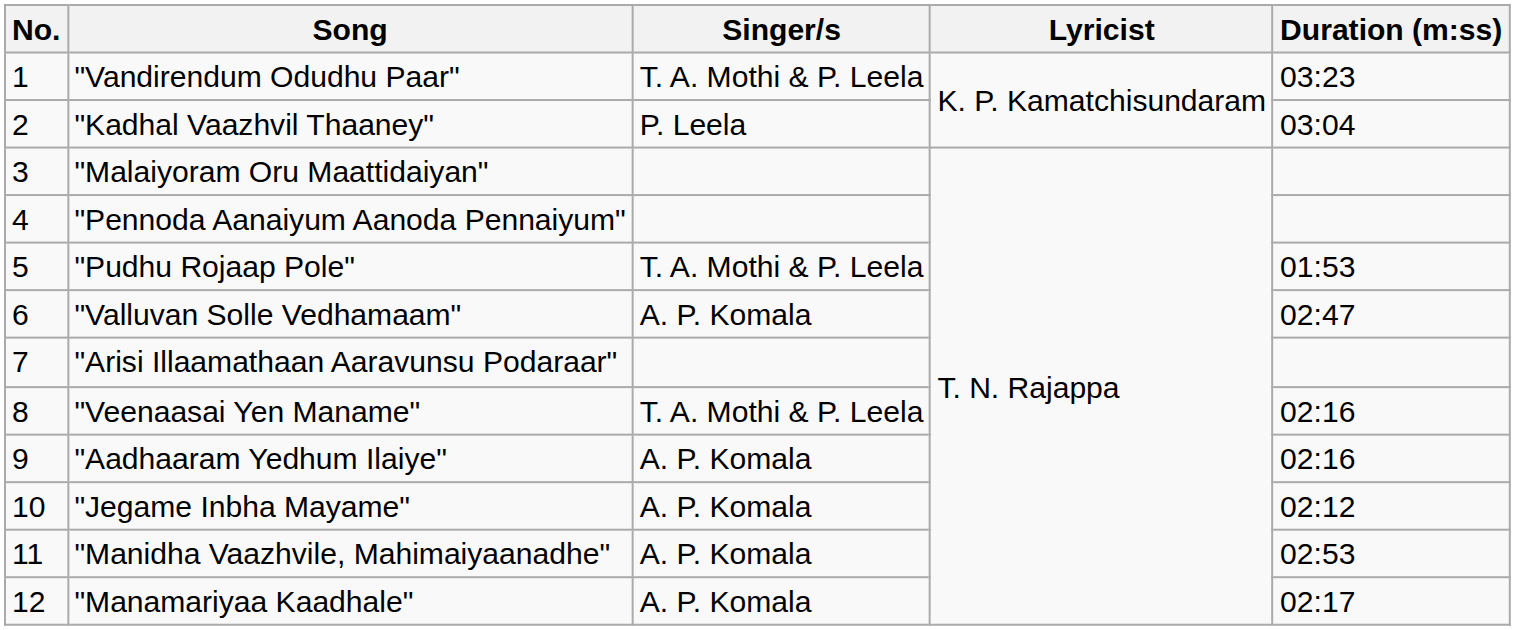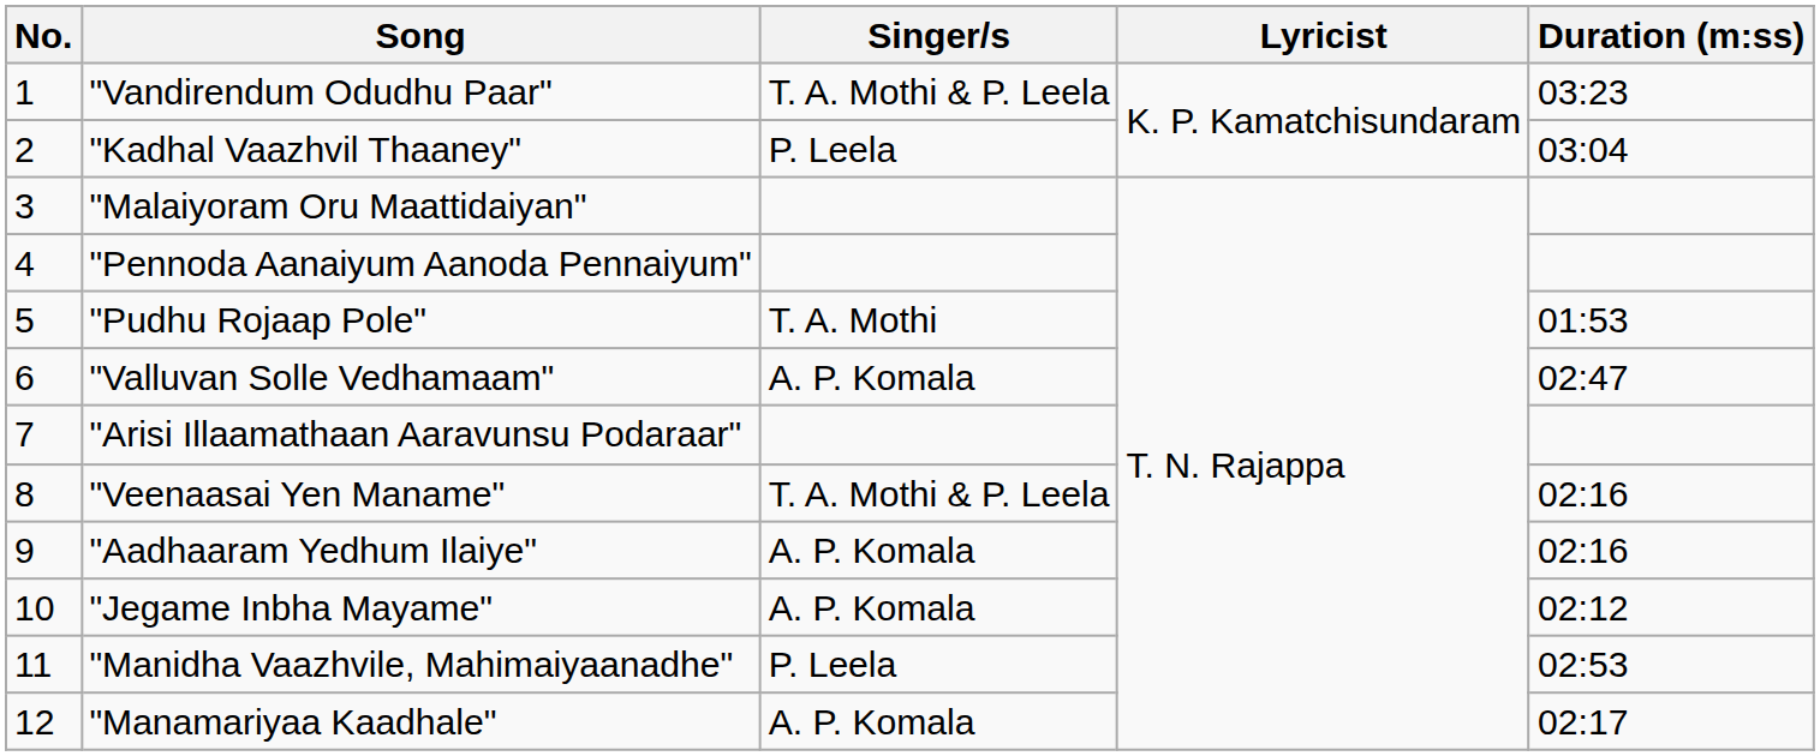"Pudhu Rojaap Pole" | Singer/s: T. A. Mothi & P. Leela -> T. A. Mothi
"Manidha Vaazhvile, Mahimaiyaanadhe" | Singer/s: A. P. Komala -> P. Leela
